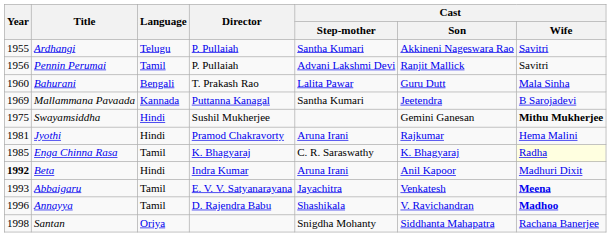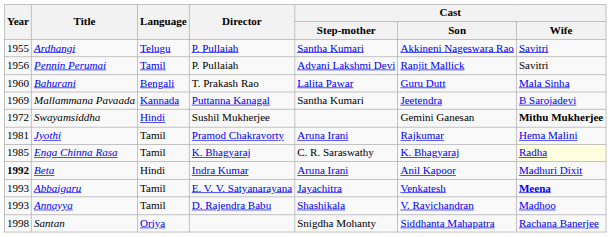Swayamsiddha | Year: 1975 -> 1972
Jyothi | Language: Hindi -> Tamil
Annayya | Year: 1996 -> 1993
Annayya | Cast / Wife: bold -> normal
